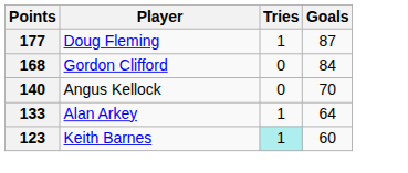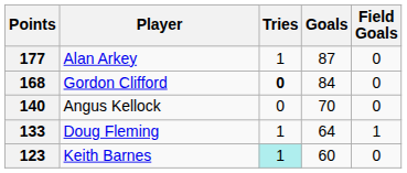+ column: Field Goals | 0 | 0 | 0 | 1 | 0
177 | Player: Doug Fleming -> Alan Arkey
168 | Tries: normal -> bold
133 | Player: Alan Arkey -> Doug Fleming
